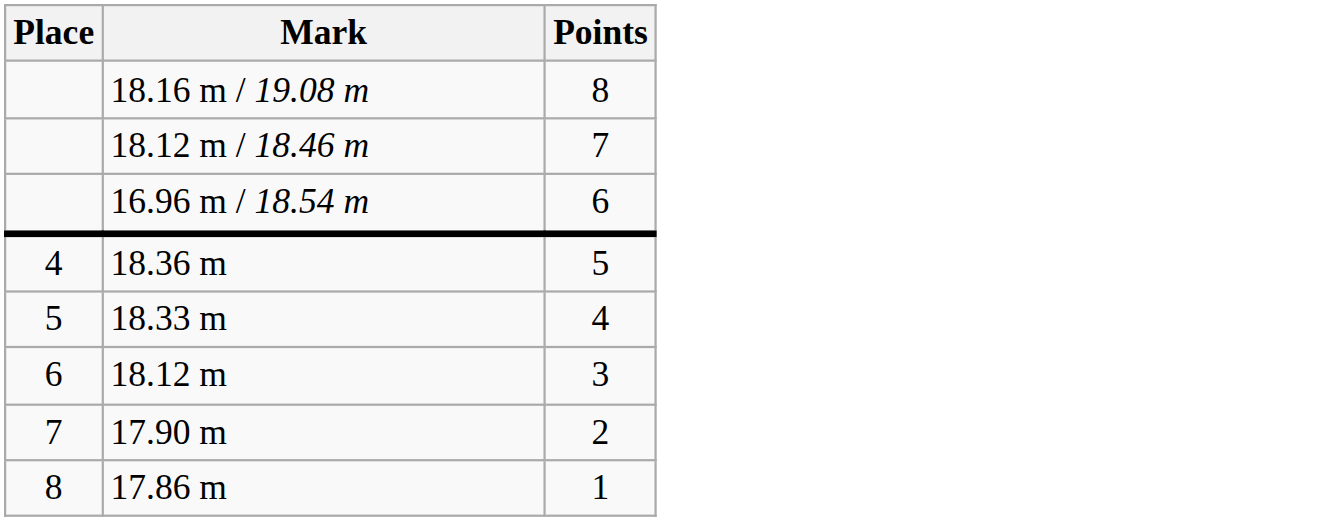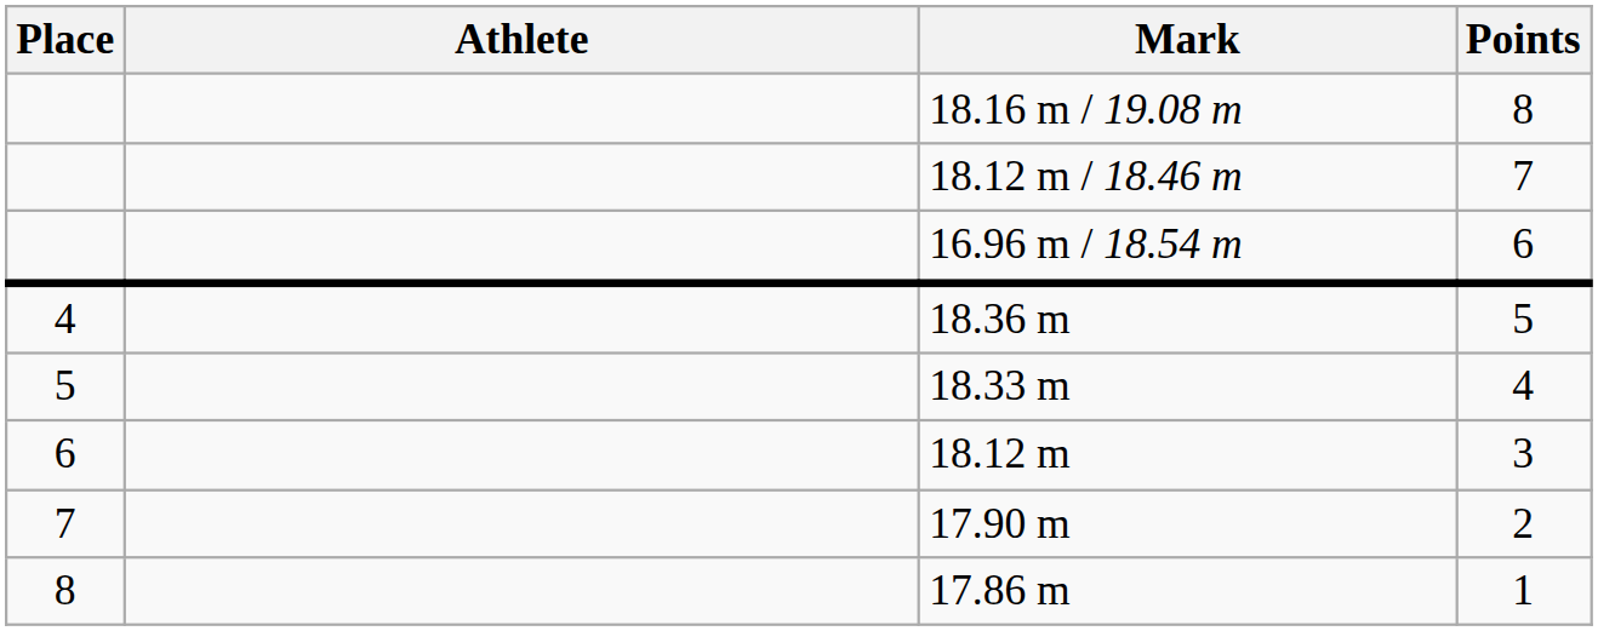+ column: Athlete
